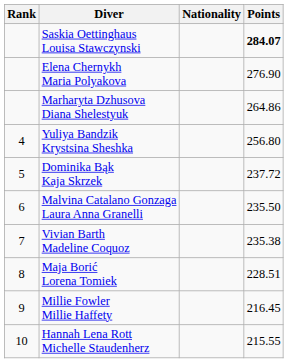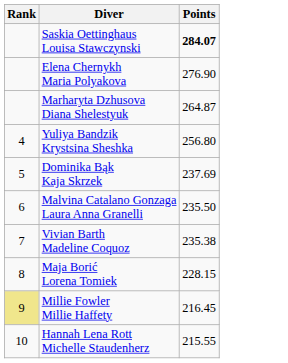- column: Nationality
Marharyta Dzhusova Diana Shelestyuk | Points: 264.86 -> 264.87
Dominika Bąk Kaja Skrzek | Points: 237.72 -> 237.69
Maja Borić Lorena Tomiek | Points: 228.51 -> 228.15
Millie Fowler Millie Haffety | Rank: no background -> khaki background
